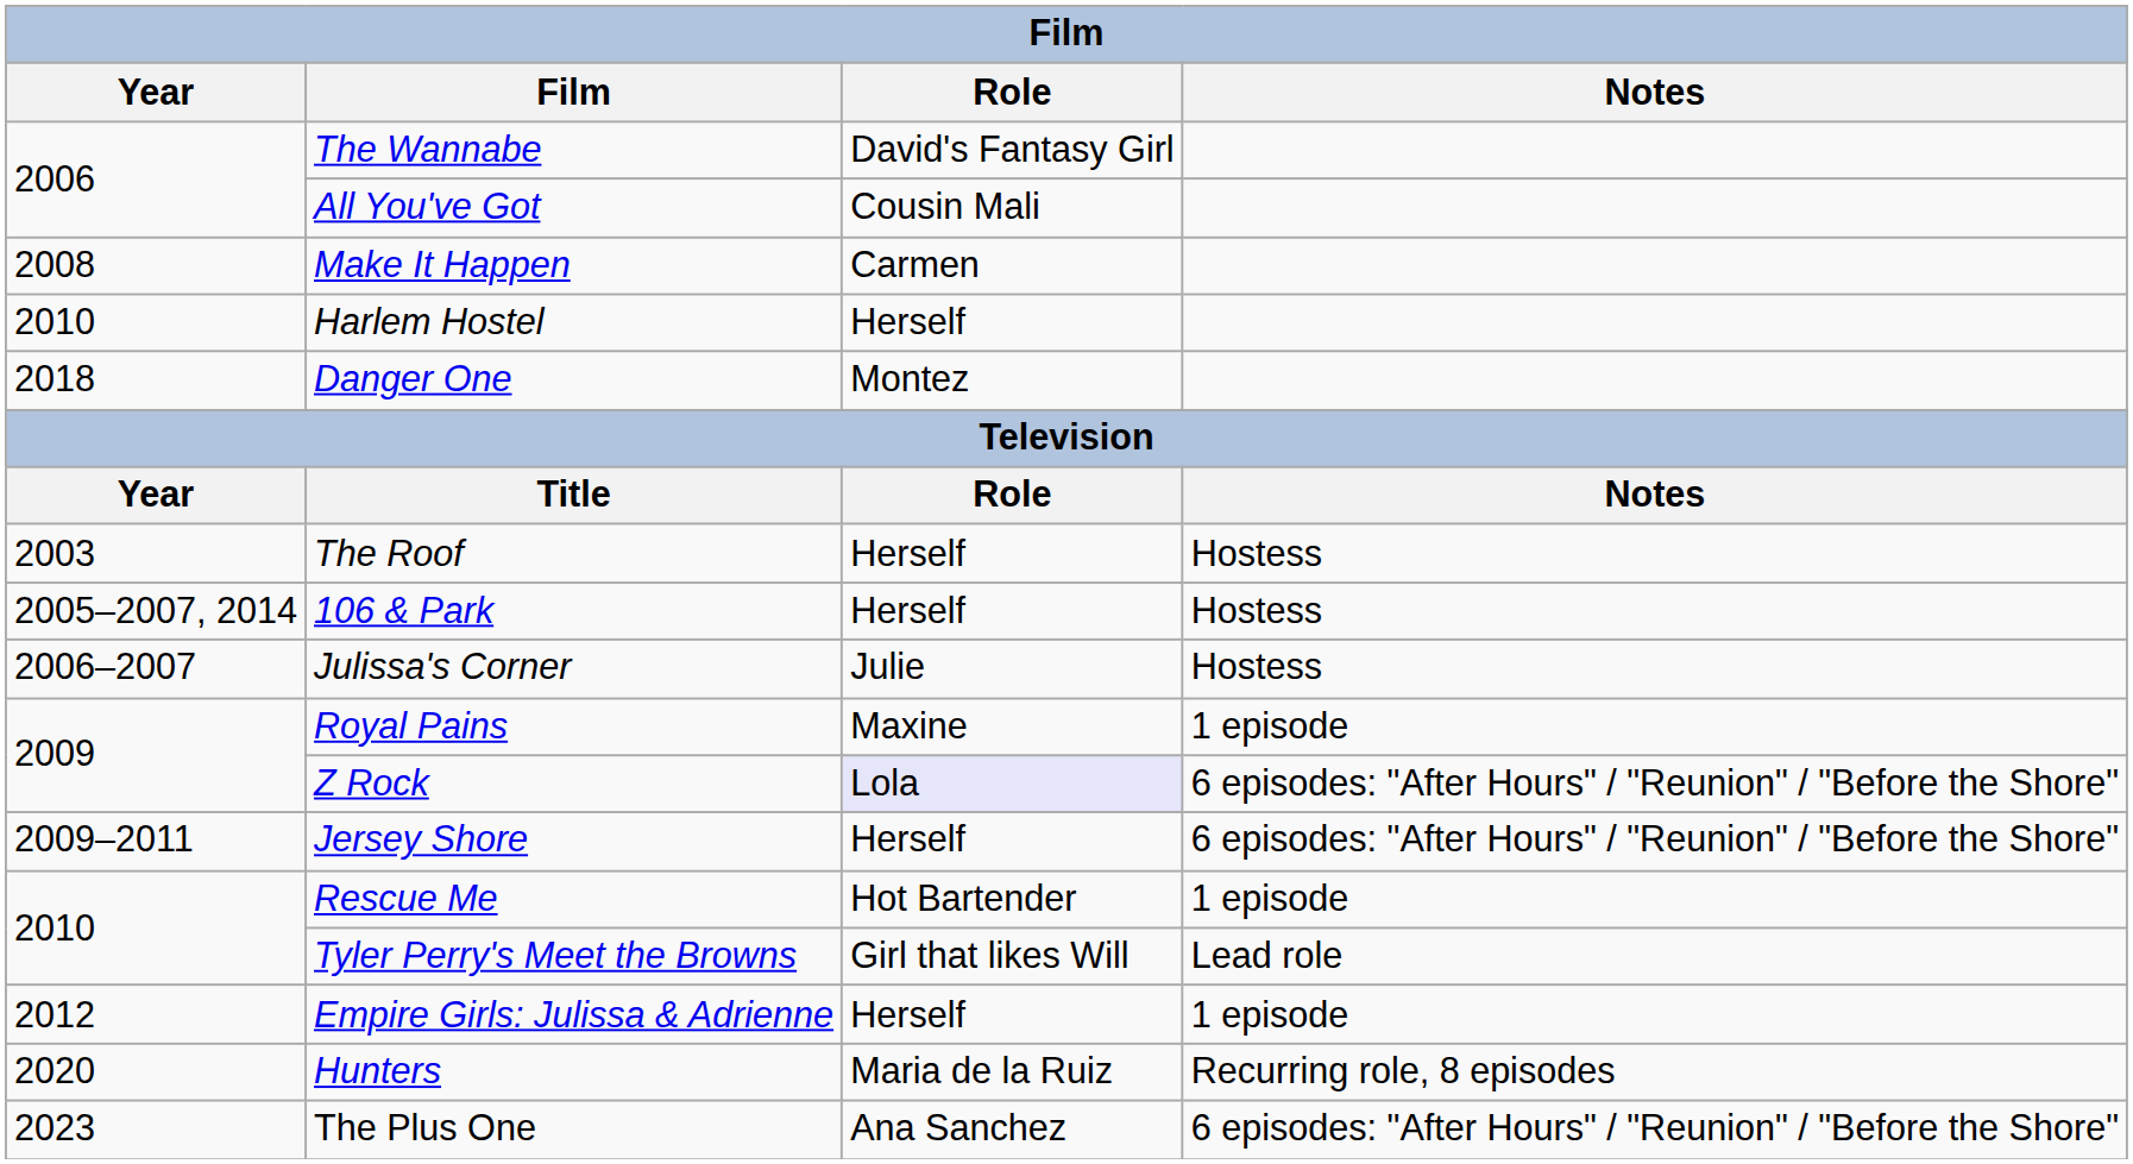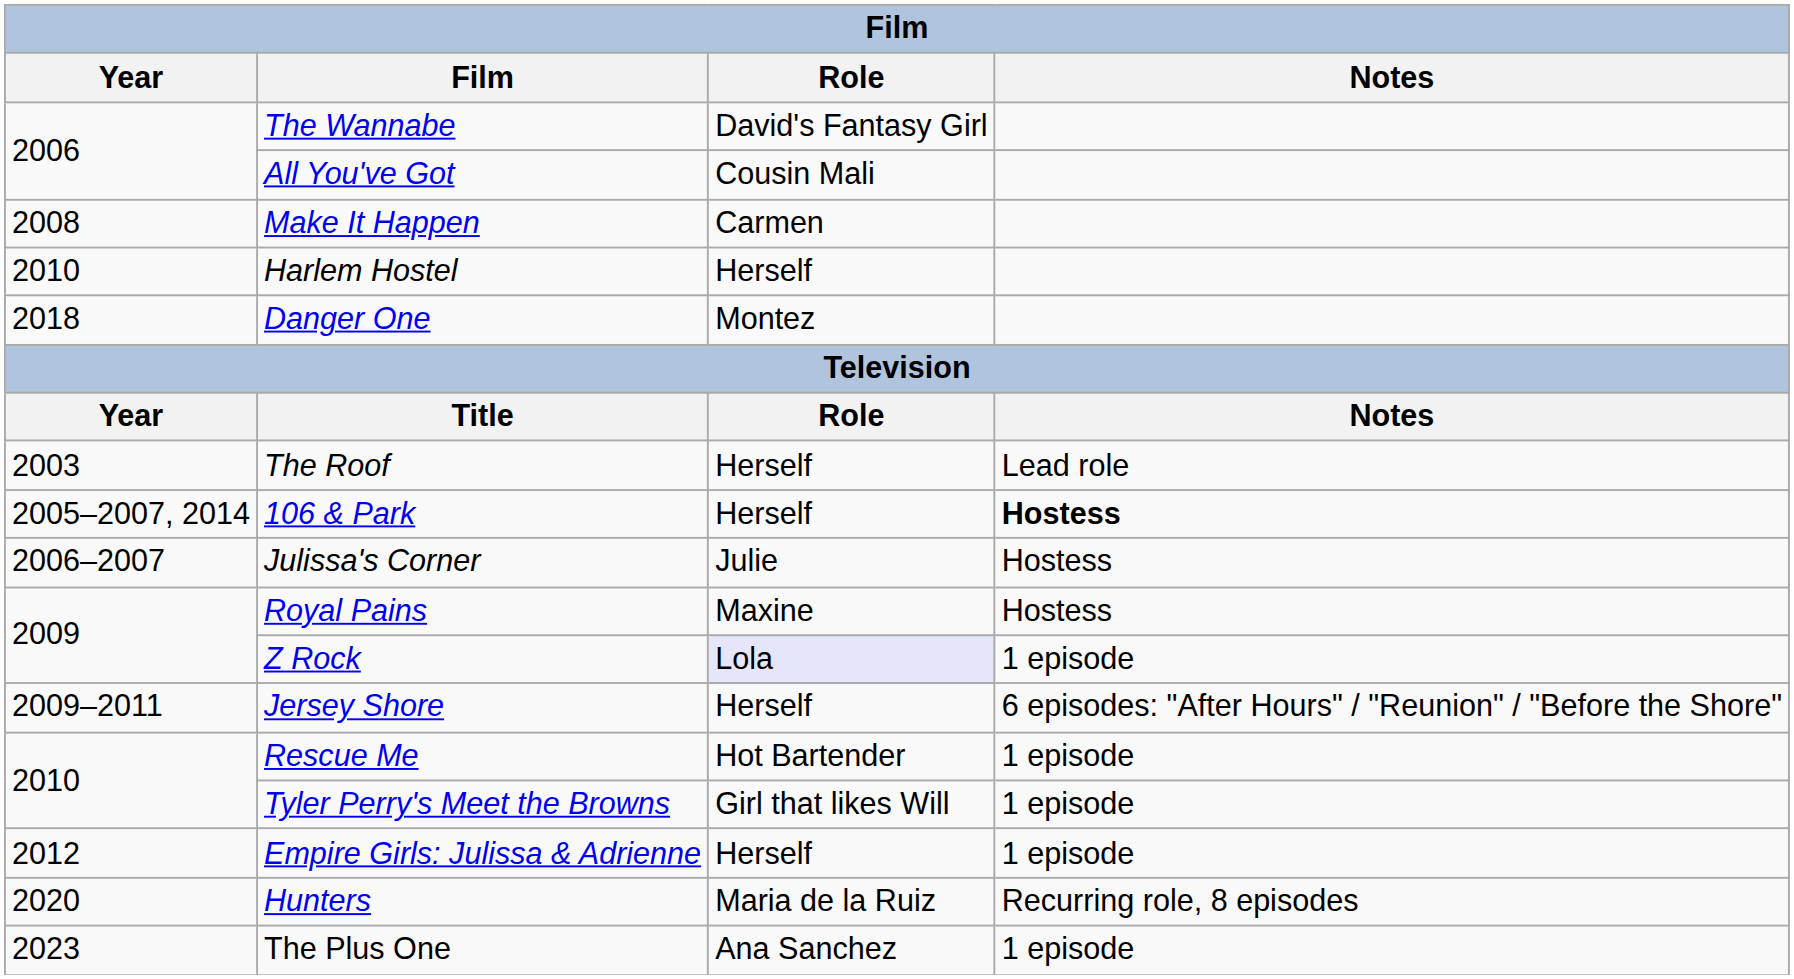The Roof | Notes: Hostess -> Lead role
106 & Park | Notes: normal -> bold
Royal Pains | Notes: 1 episode -> Hostess
Z Rock | Notes: 6 episodes: "After Hours" / "Reunion" / "Before the Shore" -> 1 episode
Tyler Perry's Meet the Browns | Notes: Lead role -> 1 episode
The Plus One | Notes: 6 episodes: "After Hours" / "Reunion" / "Before the Shore" -> 1 episode
